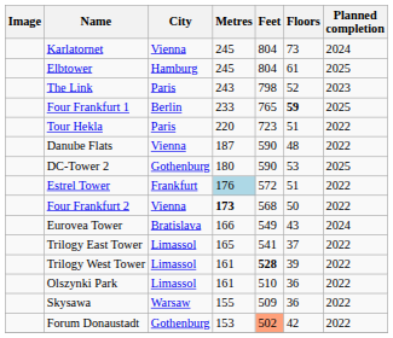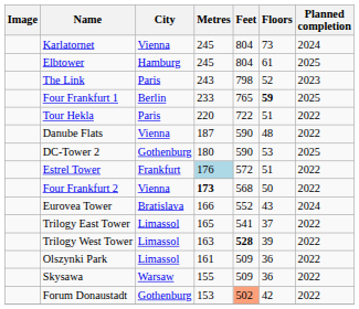Tour Hekla | Feet: 723 -> 722
Eurovea Tower | Feet: 549 -> 552
Trilogy West Tower | Metres: 161 -> 163
Olszynki Park | Feet: 510 -> 509
